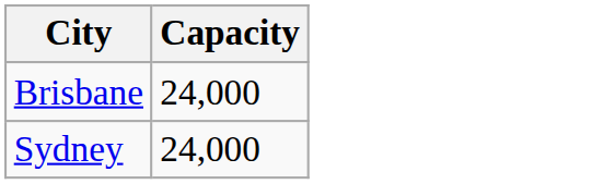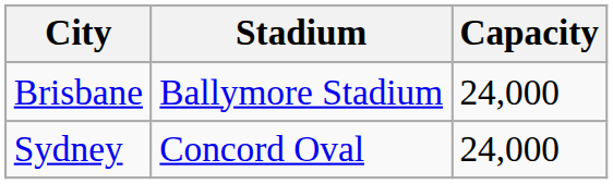+ column: Stadium | Ballymore Stadium | Concord Oval
